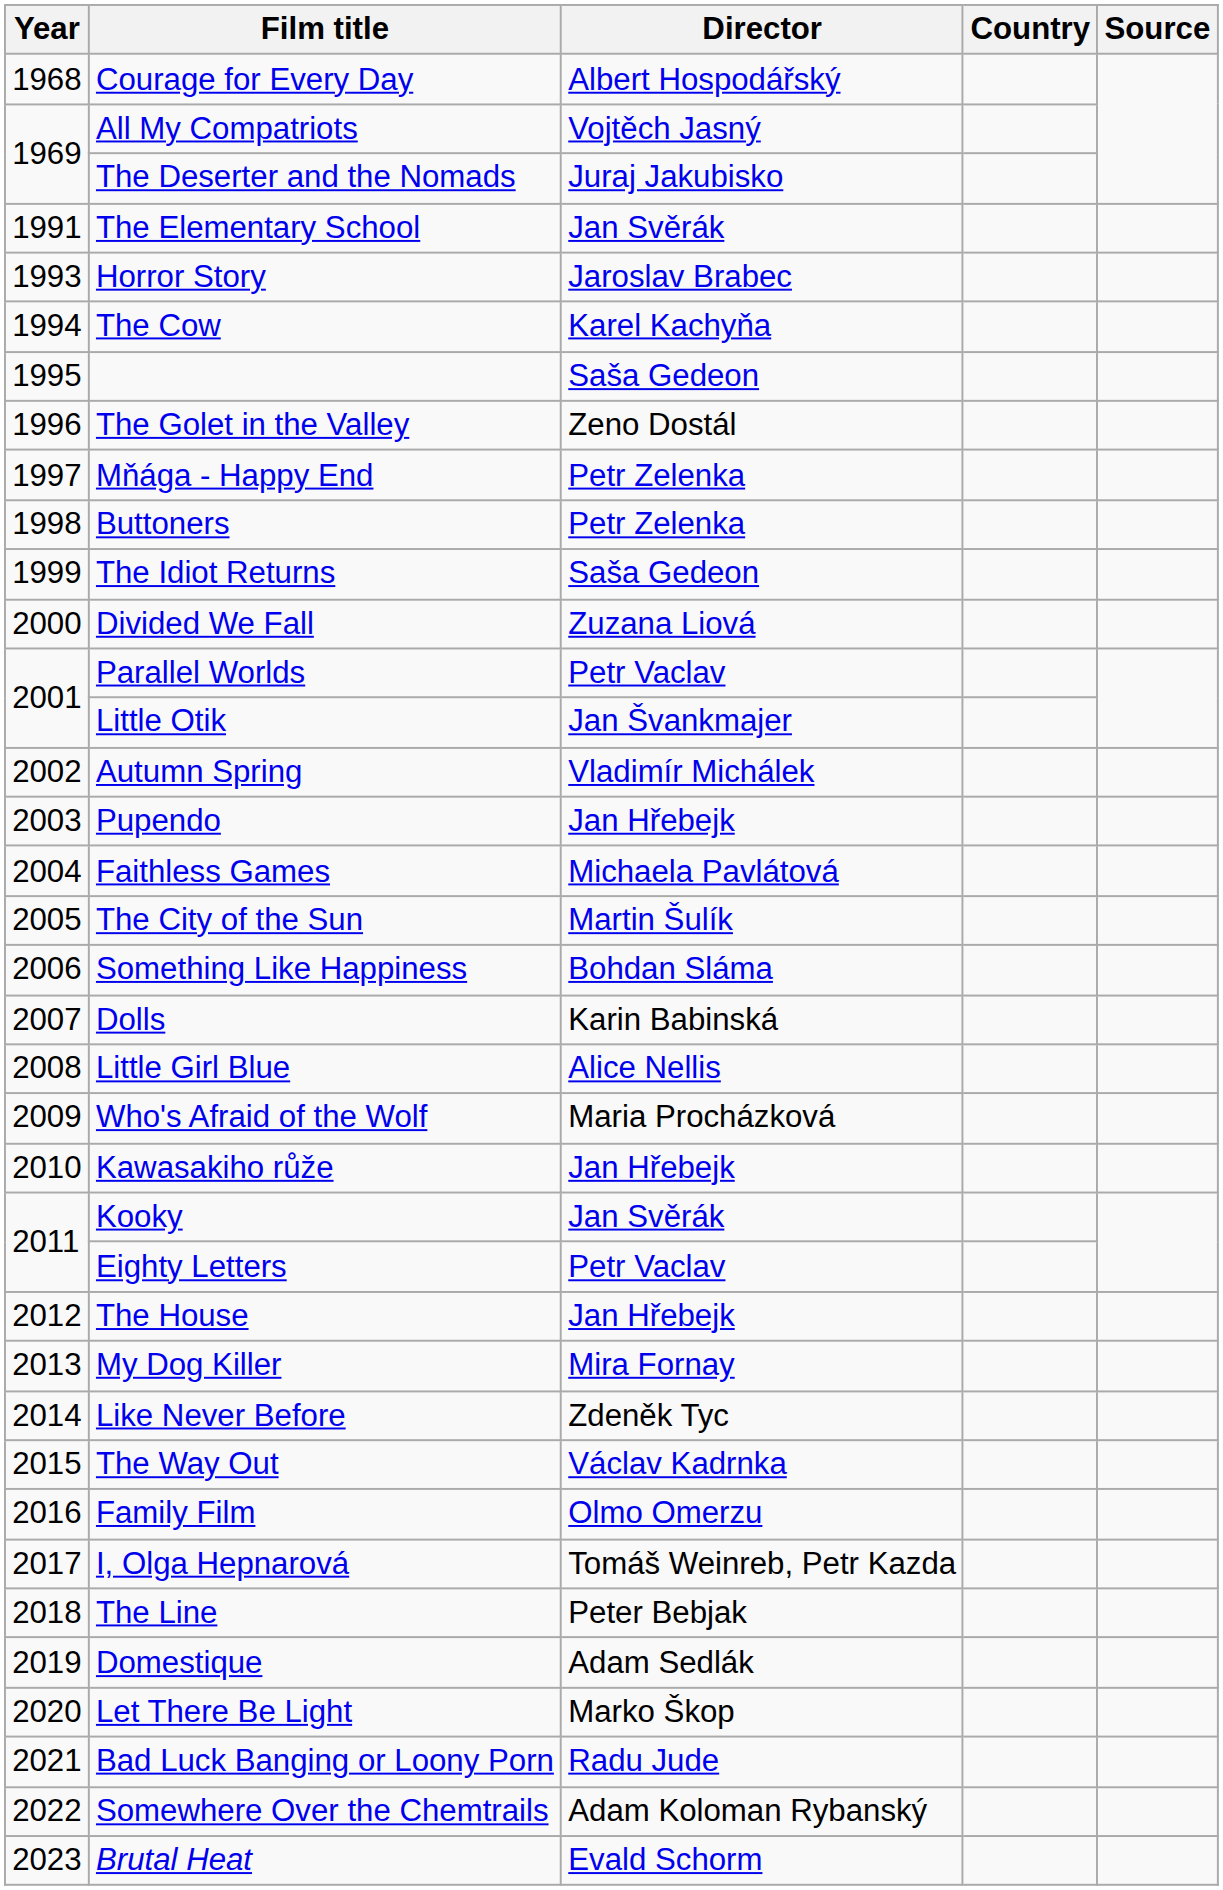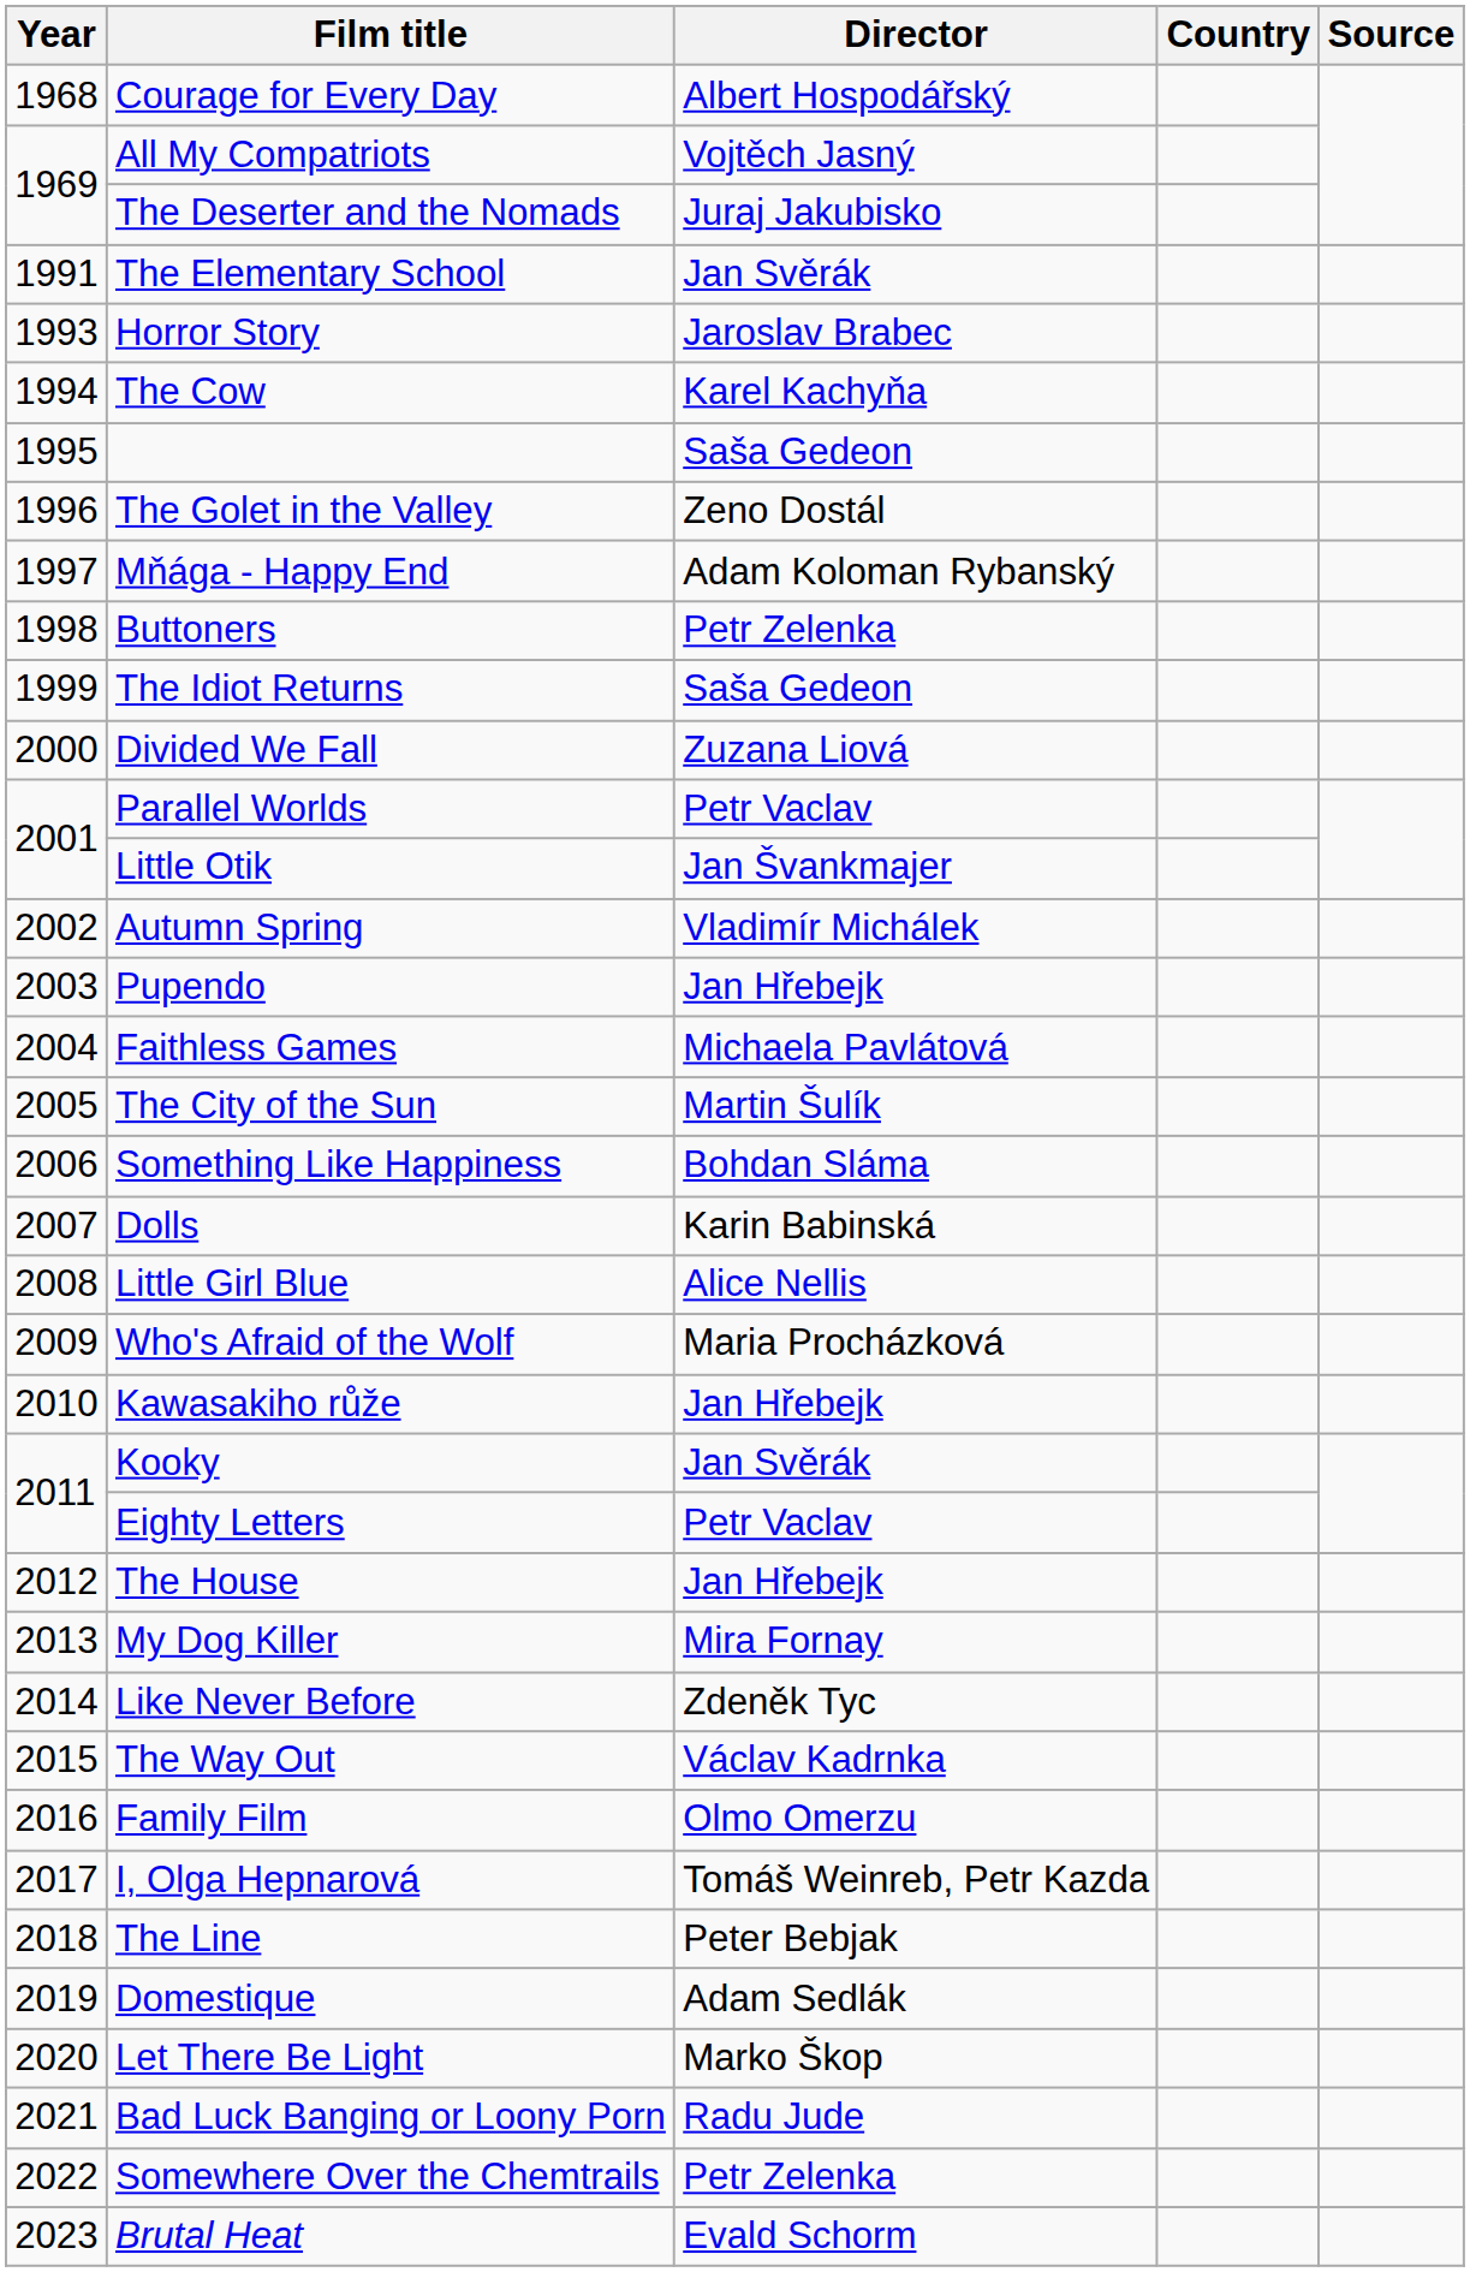Mňága - Happy End | Director: Petr Zelenka -> Adam Koloman Rybanský
Somewhere Over the Chemtrails | Director: Adam Koloman Rybanský -> Petr Zelenka
